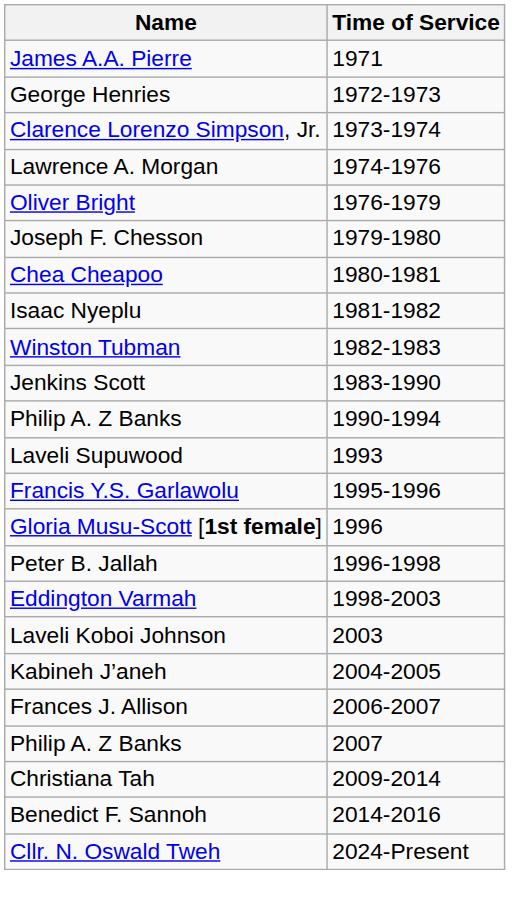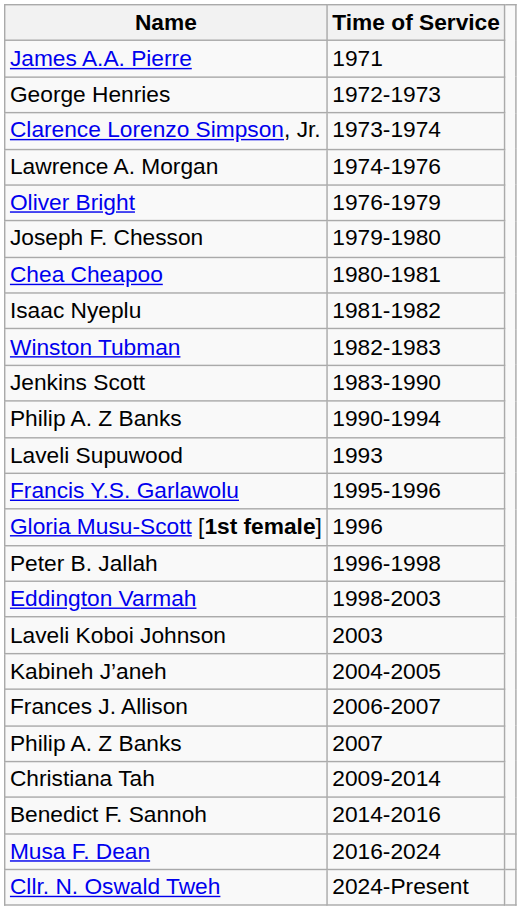+ row: Musa F. Dean | 2016-2024
